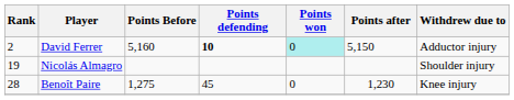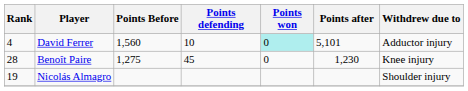David Ferrer | Rank: 2 -> 4
David Ferrer | Points Before: 5,160 -> 1,560
David Ferrer | Points defending: bold -> normal
David Ferrer | Points after: 5,150 -> 5,101
rows swapped: Nicolás Almagro <-> Benoît Paire
